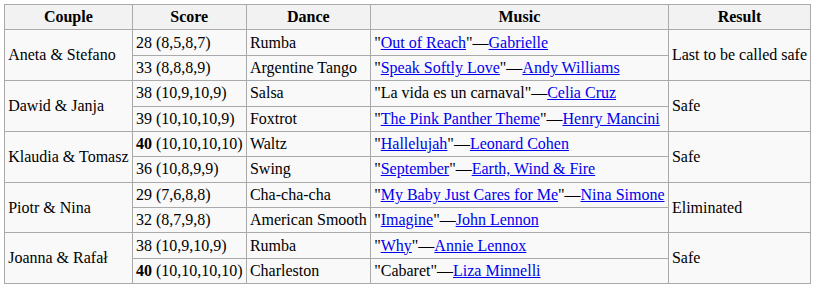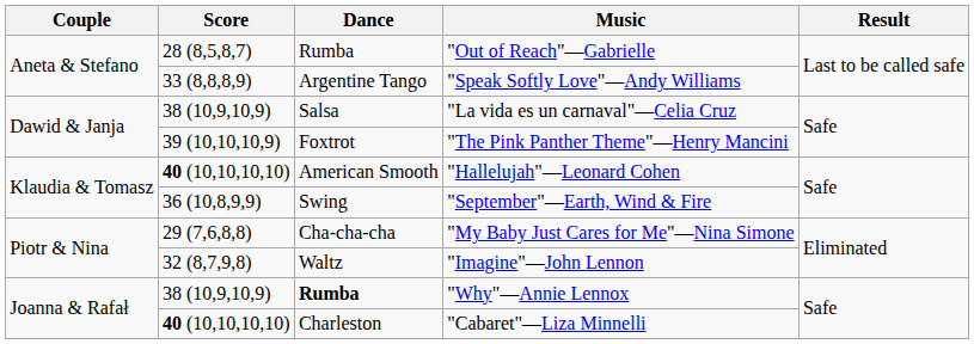"Hallelujah"—Leonard Cohen | Dance: Waltz -> American Smooth
"Imagine"—John Lennon | Dance: American Smooth -> Waltz
"Why"—Annie Lennox | Dance: normal -> bold
